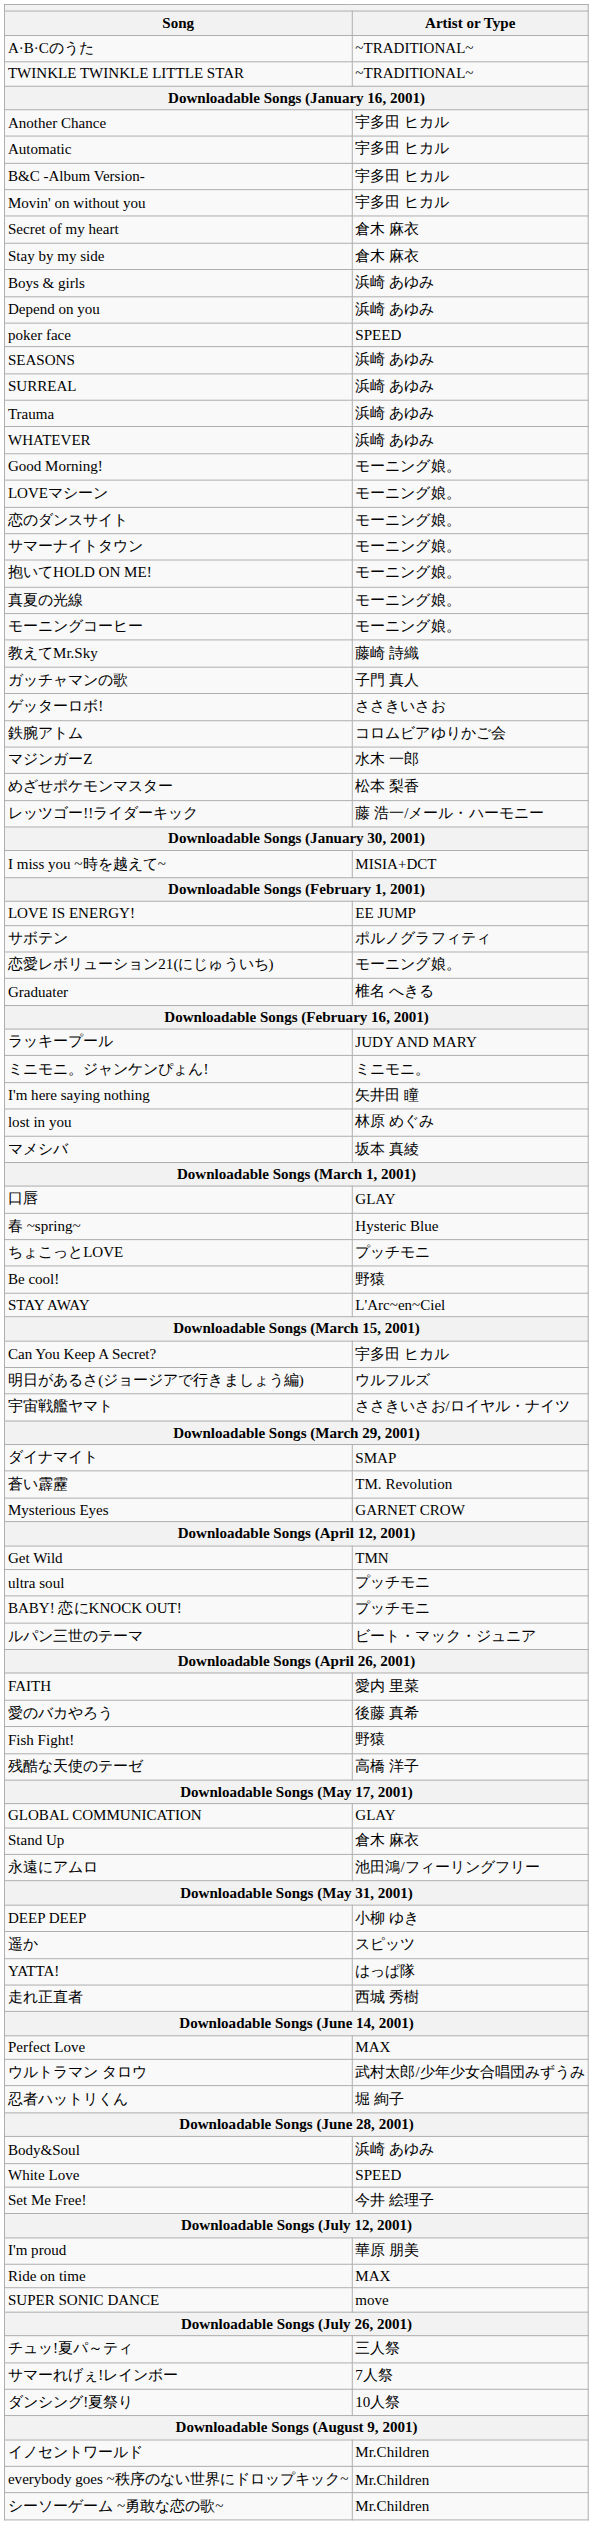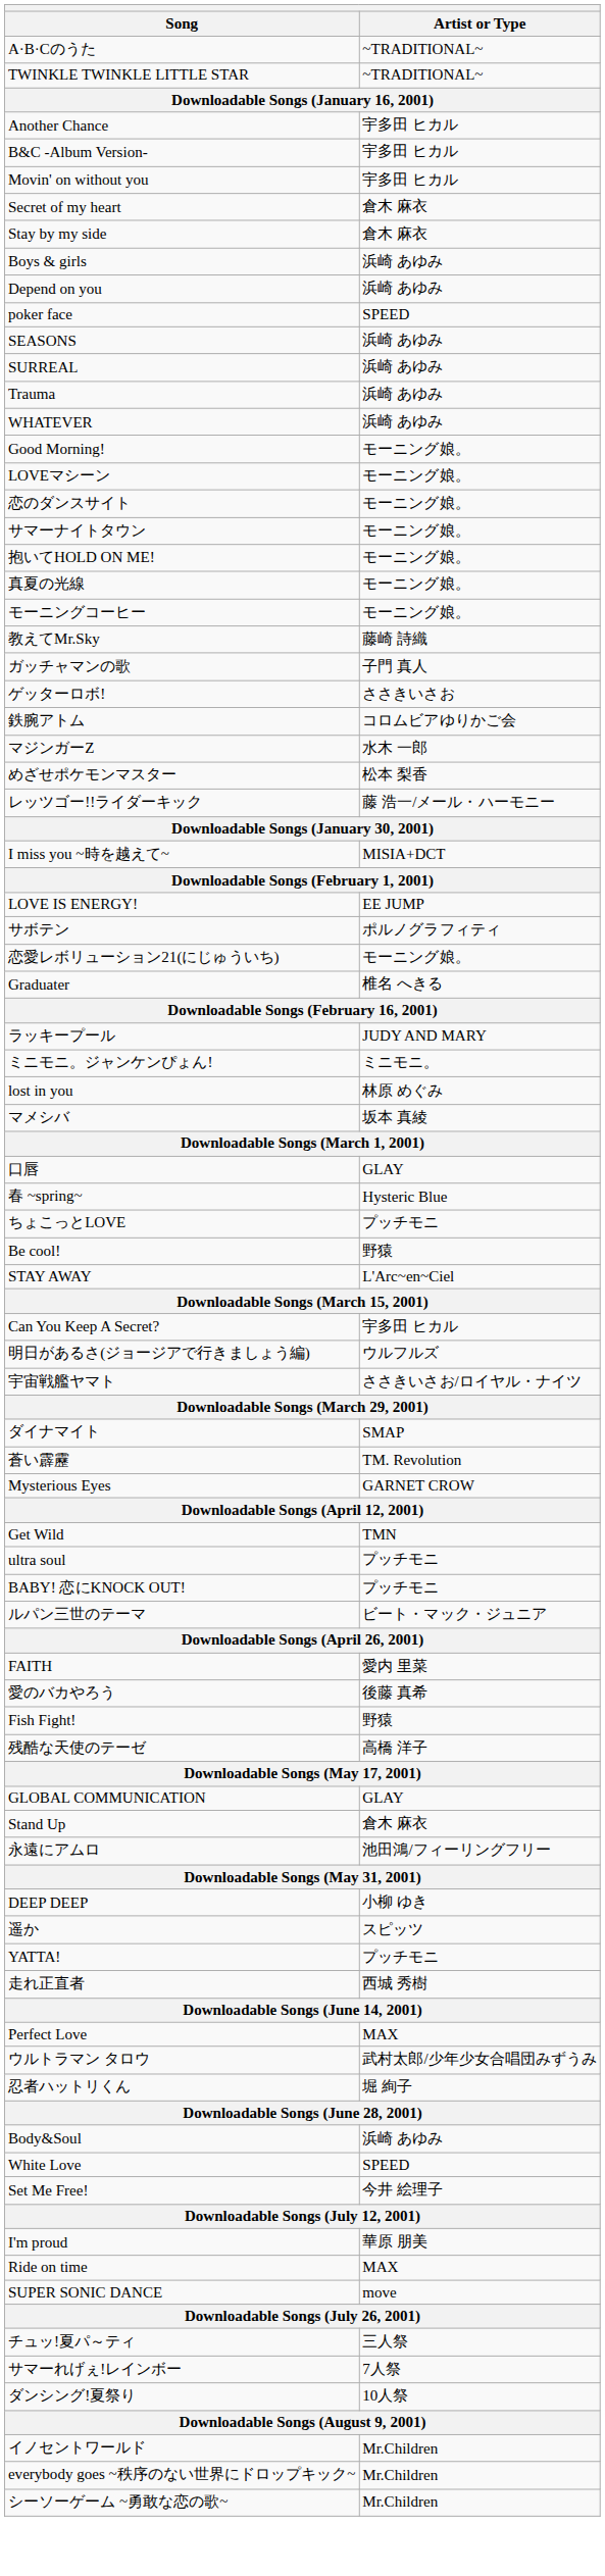- row: Automatic | 宇多田 ヒカル
- row: I'm here saying nothing | 矢井田 瞳
YATTA! | Artist or Type: はっぱ隊 -> プッチモニ
